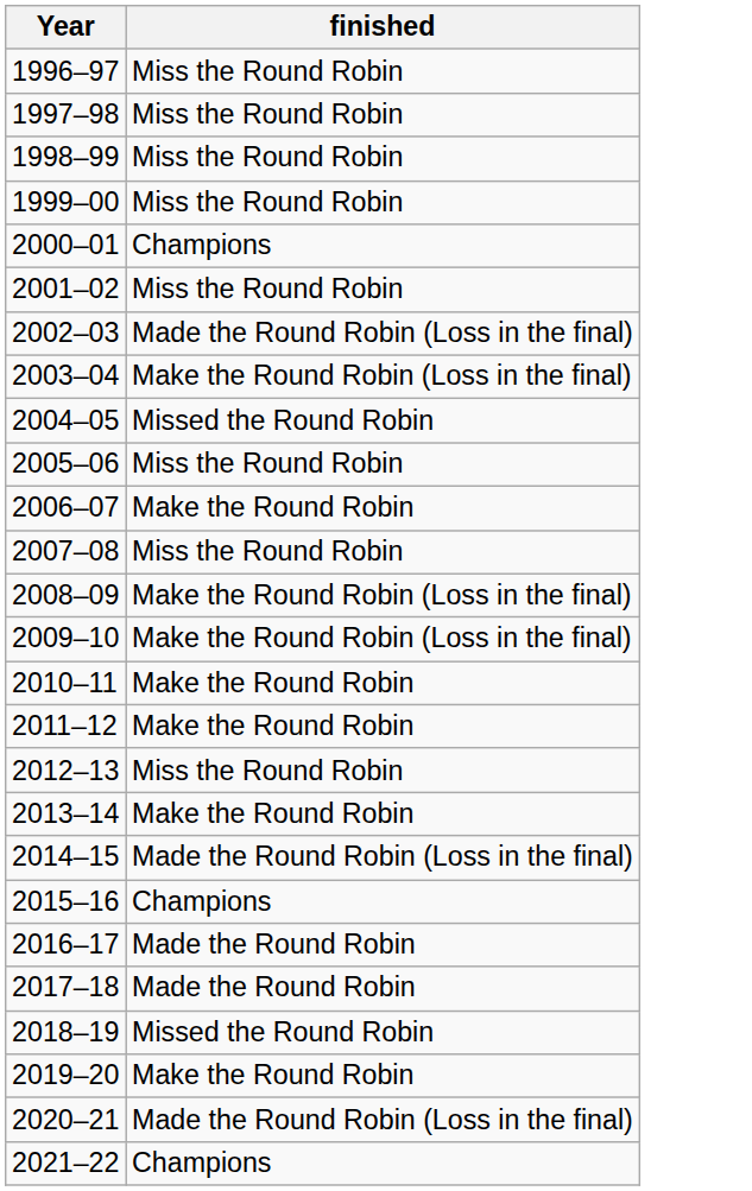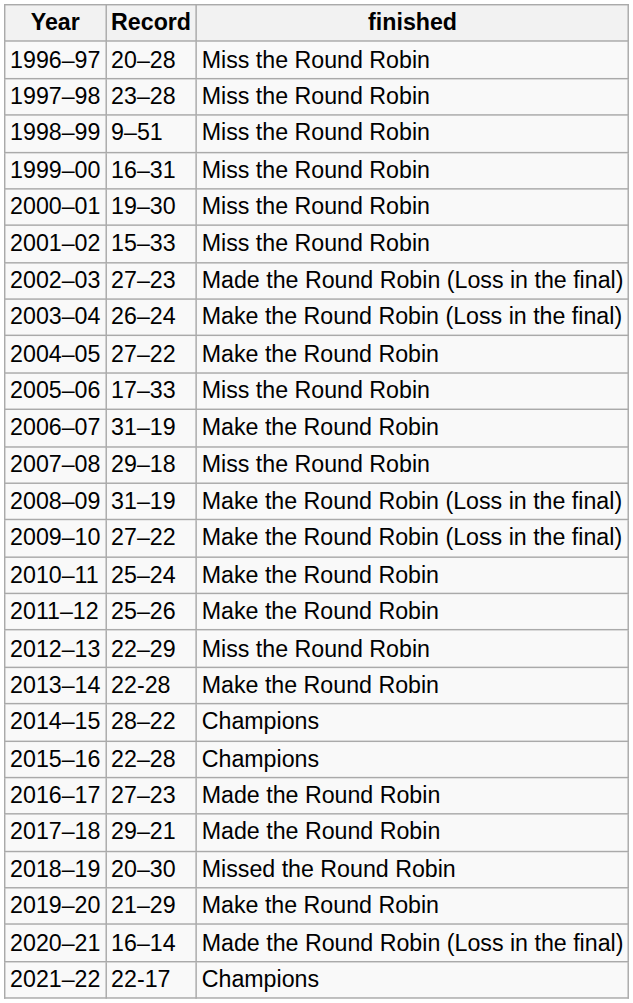+ column: Record | 20–28 | 23–28 | 9–51 | 16–31 | 19–30 | 15–33 | 27–23 | 26–24 | 27–22 | 17–33 | 31–19 | 29–18 | 31–19 | 27–22 | 25–24 | 25–26 | 22–29 | 22-28 | 28–22 | 22–28 | 27–23 | 29–21 | 20–30 | 21–29 | 16–14 | 22-17
2000–01 | finished: Champions -> Miss the Round Robin
2004–05 | finished: Missed the Round Robin -> Make the Round Robin
2014–15 | finished: Made the Round Robin (Loss in the final) -> Champions
